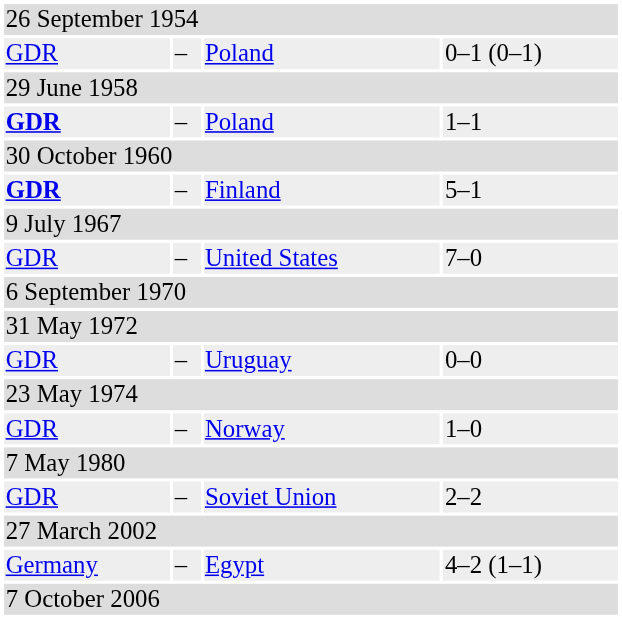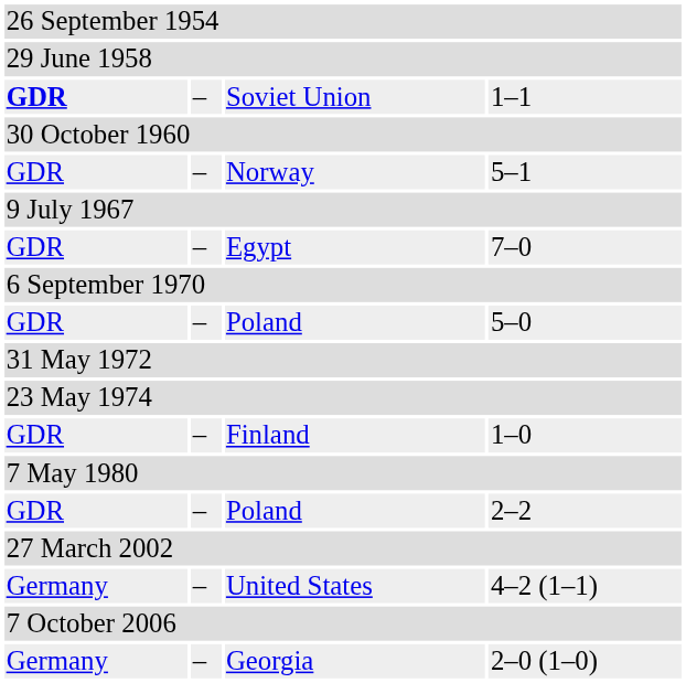- row: GDR | – | Poland | 0–1 (0–1)
1–1 | column 3: Poland -> Soviet Union
5–1 | column 1: bold -> normal
5–1 | column 3: Finland -> Norway
7–0 | column 3: United States -> Egypt
+ row: GDR | – | Poland | 5–0
- row: GDR | – | Uruguay | 0–0
1–0 | column 3: Norway -> Finland
2–2 | column 3: Soviet Union -> Poland
4–2 (1–1) | column 3: Egypt -> United States
+ row: Germany | – | Georgia | 2–0 (1–0)
